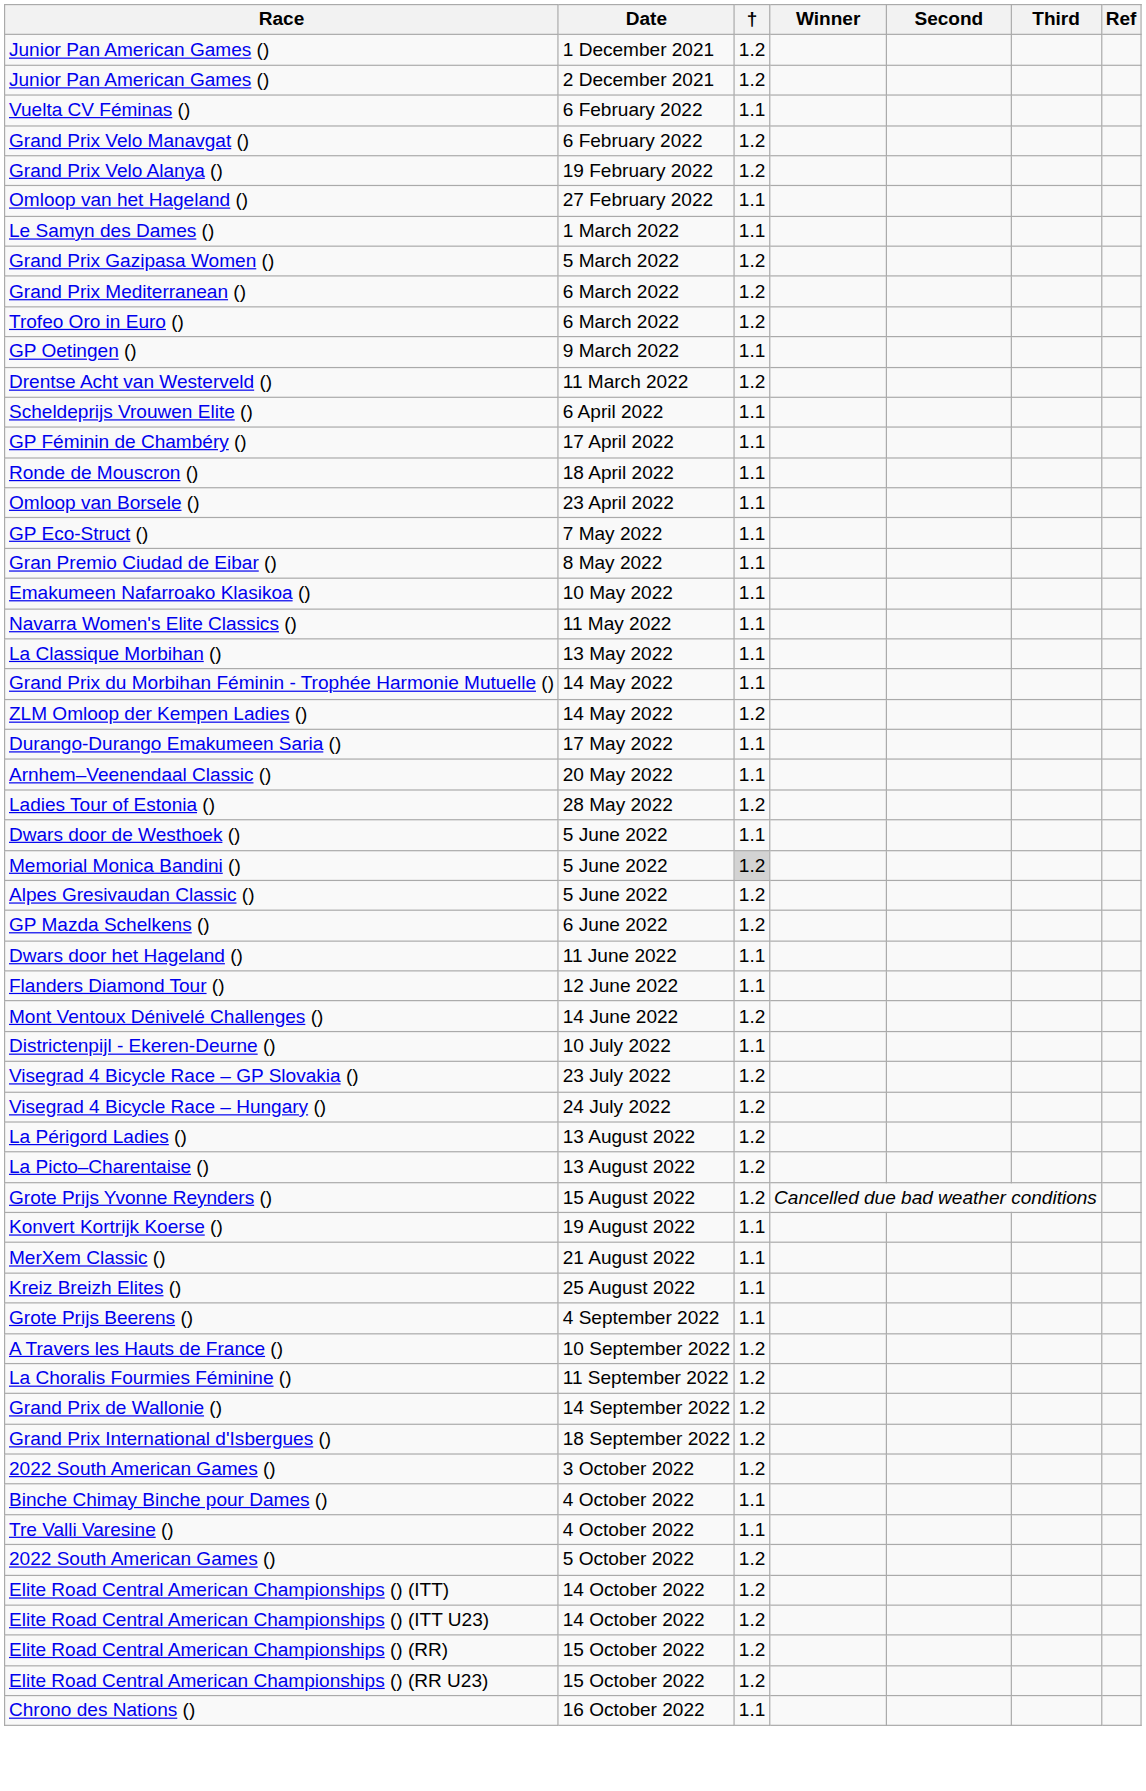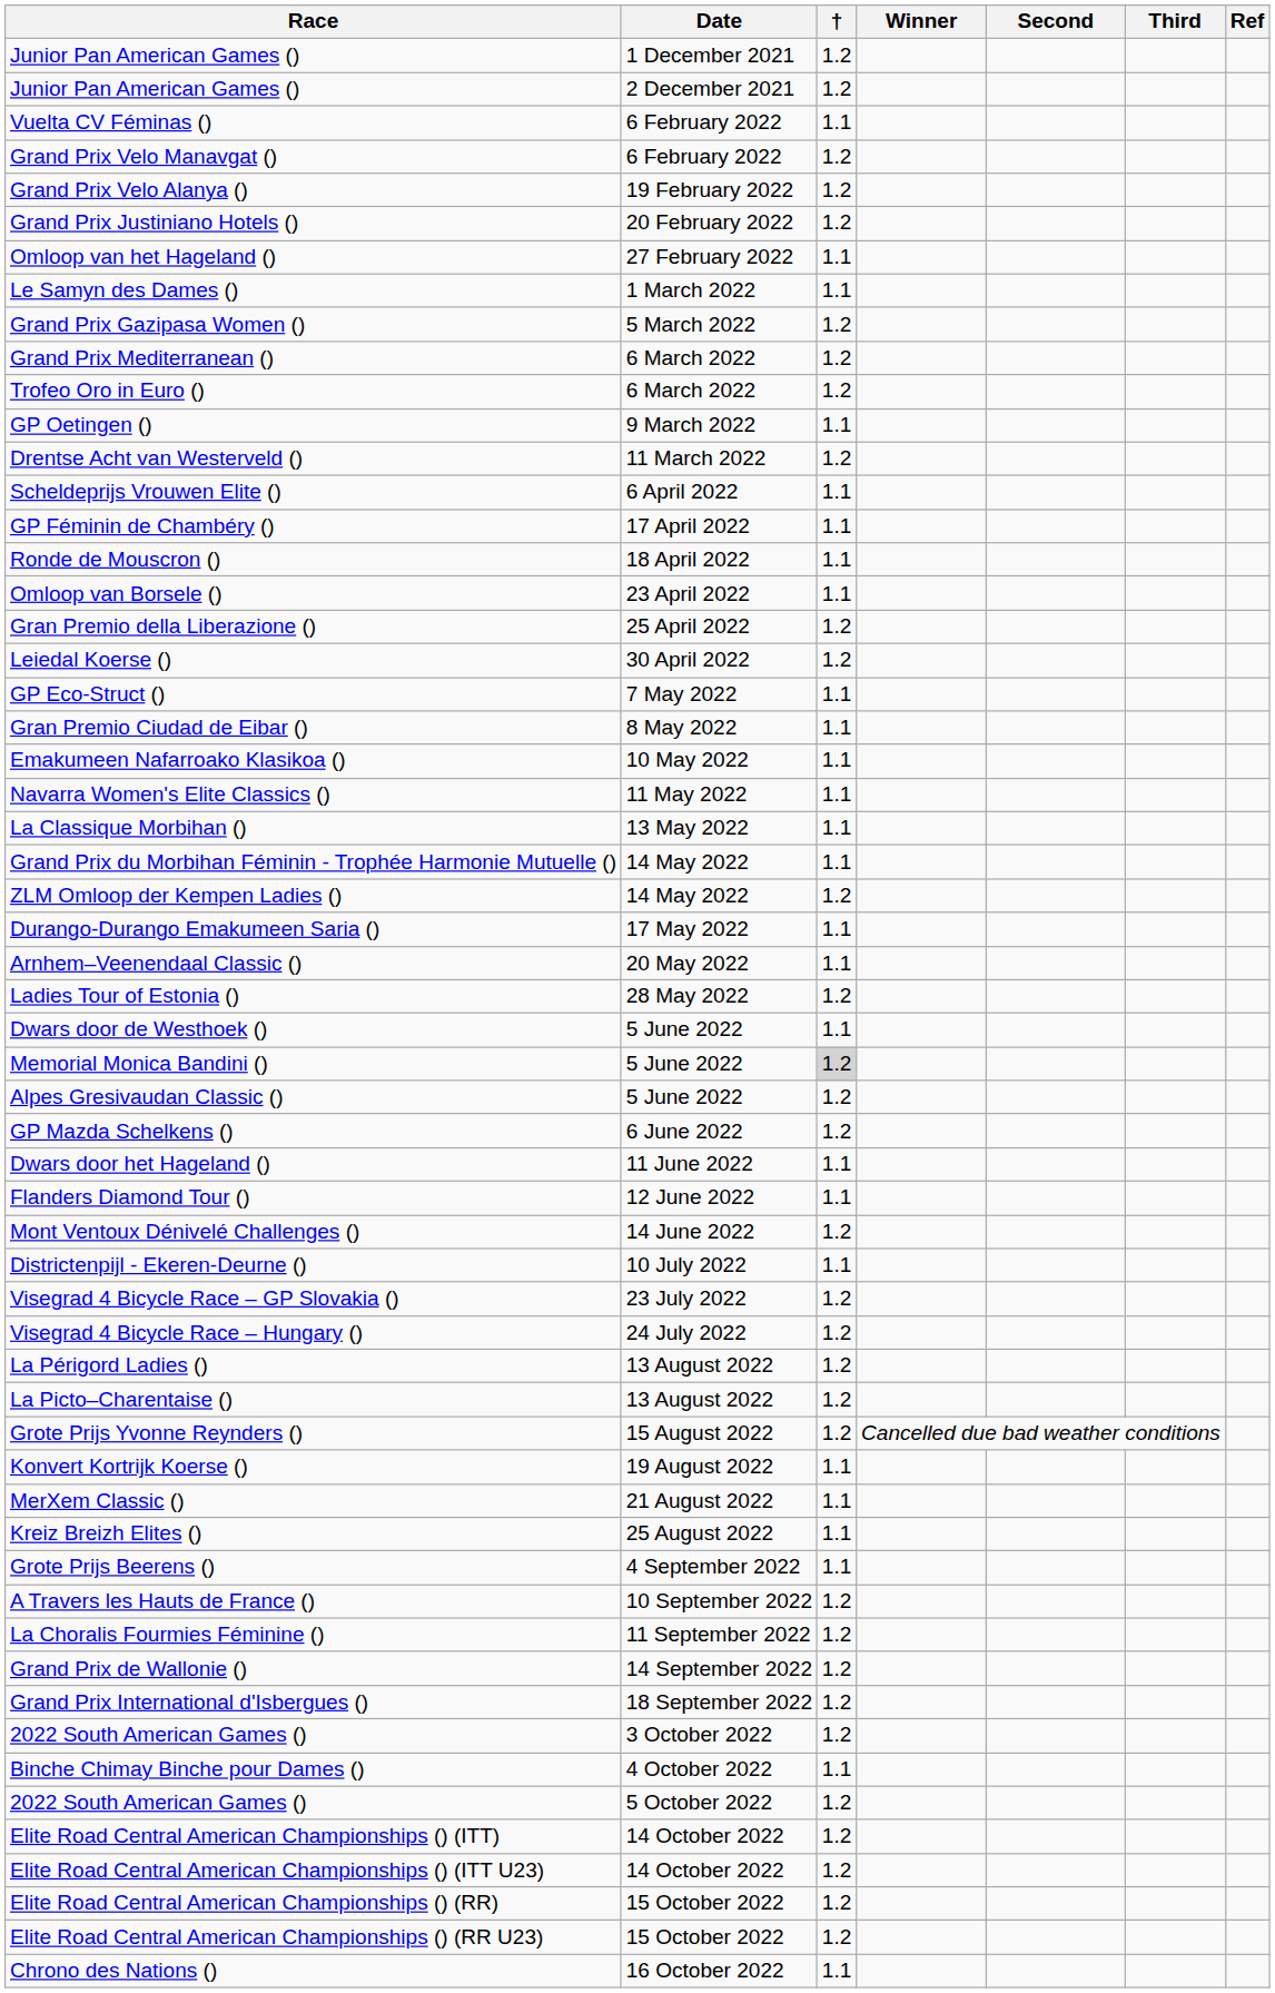+ row: Grand Prix Justiniano Hotels () | 20 February 2022 | 1.2
+ row: Gran Premio della Liberazione () | 25 April 2022 | 1.2
+ row: Leiedal Koerse () | 30 April 2022 | 1.2
- row: Tre Valli Varesine () | 4 October 2022 | 1.1
